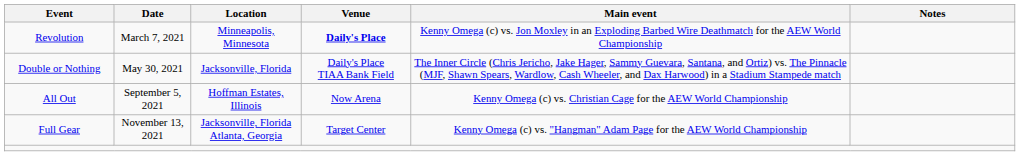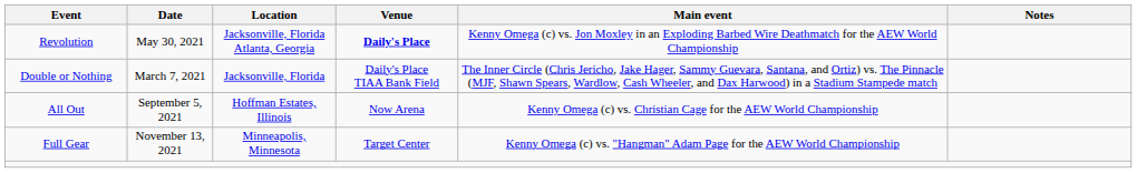Revolution | Date: March 7, 2021 -> May 30, 2021
Revolution | Location: Minneapolis, Minnesota -> Jacksonville, Florida Atlanta, Georgia
Double or Nothing | Date: May 30, 2021 -> March 7, 2021
Full Gear | Location: Jacksonville, Florida Atlanta, Georgia -> Minneapolis, Minnesota
